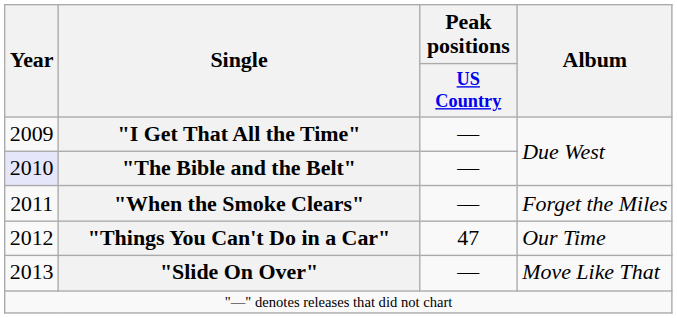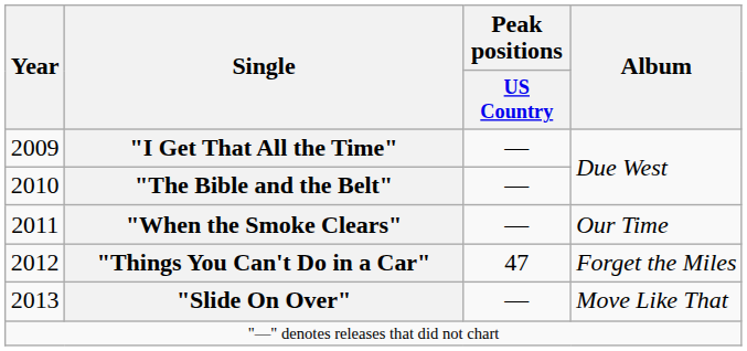"The Bible and the Belt" | Year: lavender background -> no background
"When the Smoke Clears" | Album: Forget the Miles -> Our Time
"Things You Can't Do in a Car" | Album: Our Time -> Forget the Miles
